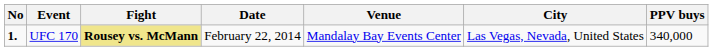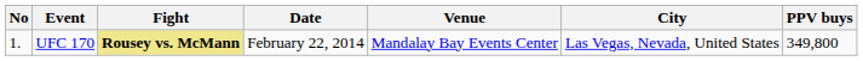UFC 170 | No: bold -> normal
UFC 170 | PPV buys: 340,000 -> 349,800
